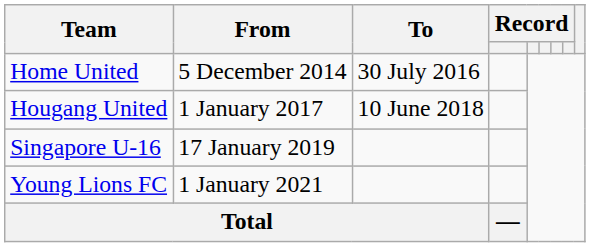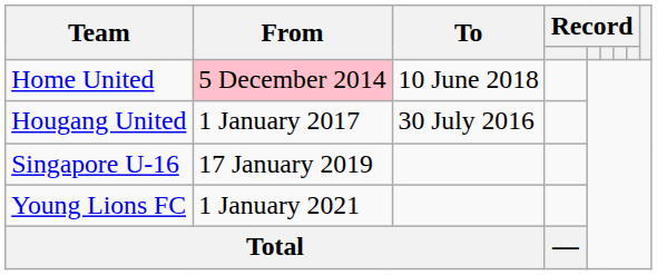Home United | From: no background -> pink background
Home United | To: 30 July 2016 -> 10 June 2018
Hougang United | To: 10 June 2018 -> 30 July 2016
